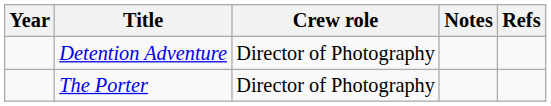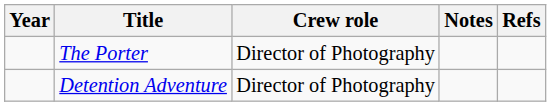rows swapped: Detention Adventure <-> The Porter
